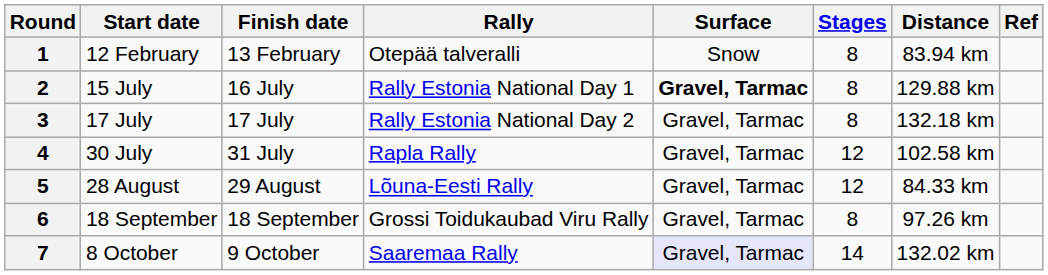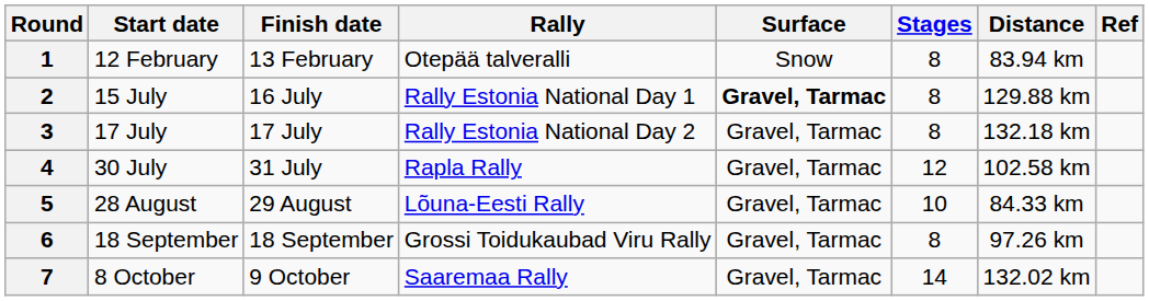5 | Stages: 12 -> 10
7 | Surface: lavender background -> no background
